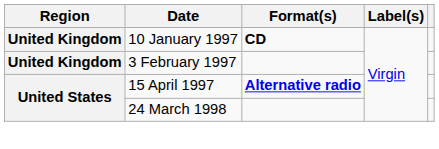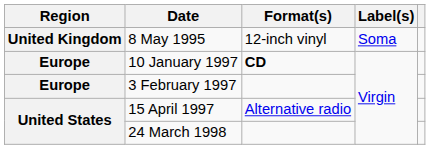+ row: United Kingdom | 8 May 1995 | 12-inch vinyl | Soma
10 January 1997 | Region: United Kingdom -> Europe
3 February 1997 | Region: United Kingdom -> Europe
15 April 1997 | Format(s): bold -> normal
